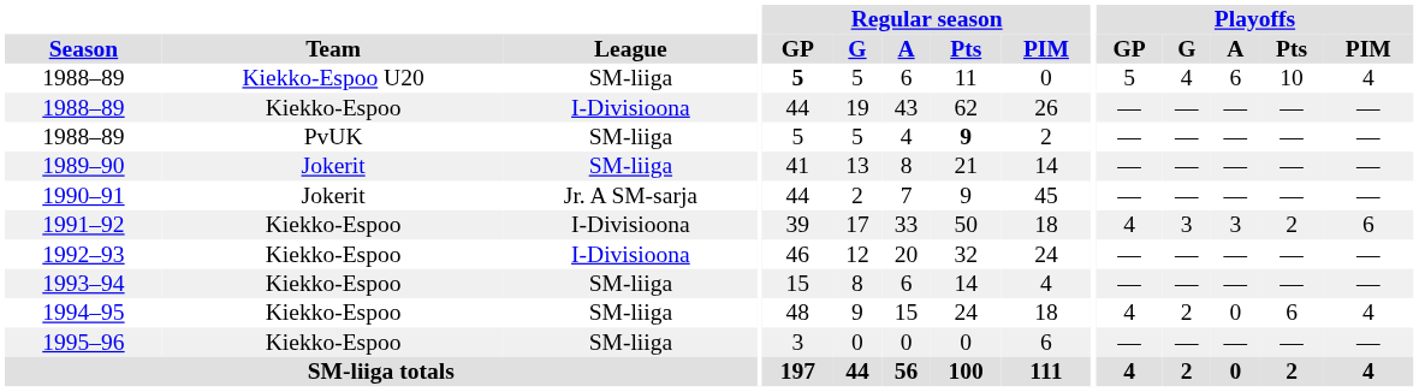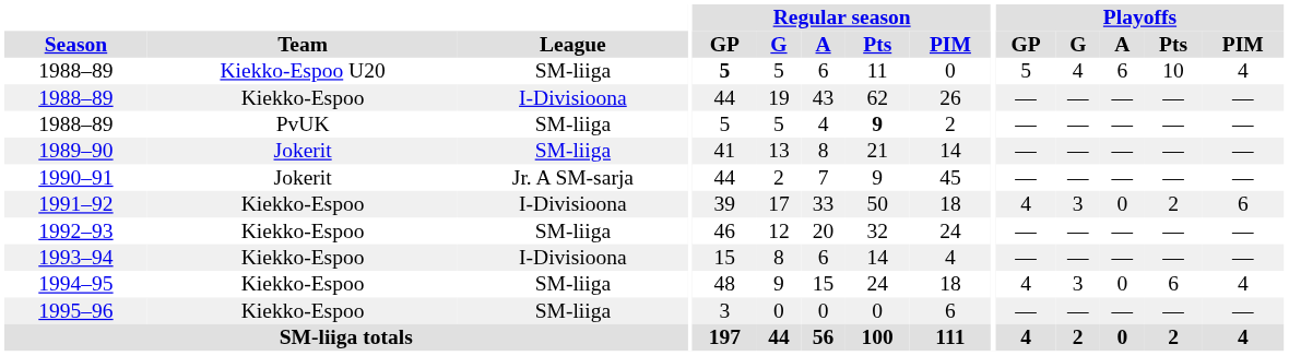1991–92 | Playoffs / A: 3 -> 0
1992–93 | League: I-Divisioona -> SM-liiga
1993–94 | League: SM-liiga -> I-Divisioona
1994–95 | Playoffs / G: 2 -> 3
